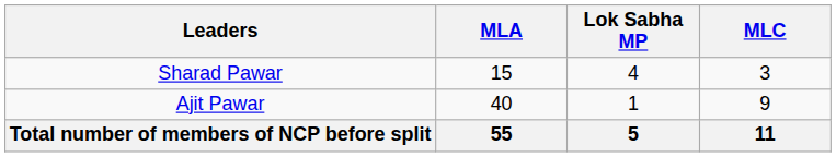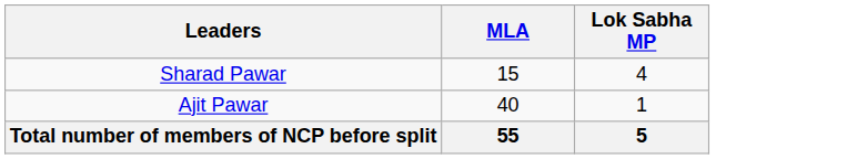- column: MLC | 3 | 9 | 11
